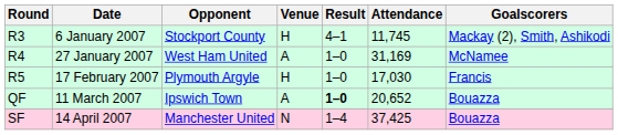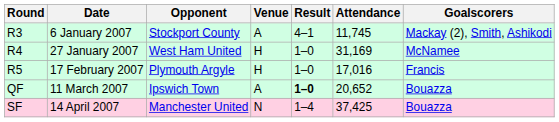6 January 2007 | Venue: H -> A
27 January 2007 | Venue: A -> H
17 February 2007 | Attendance: 17,030 -> 17,016
